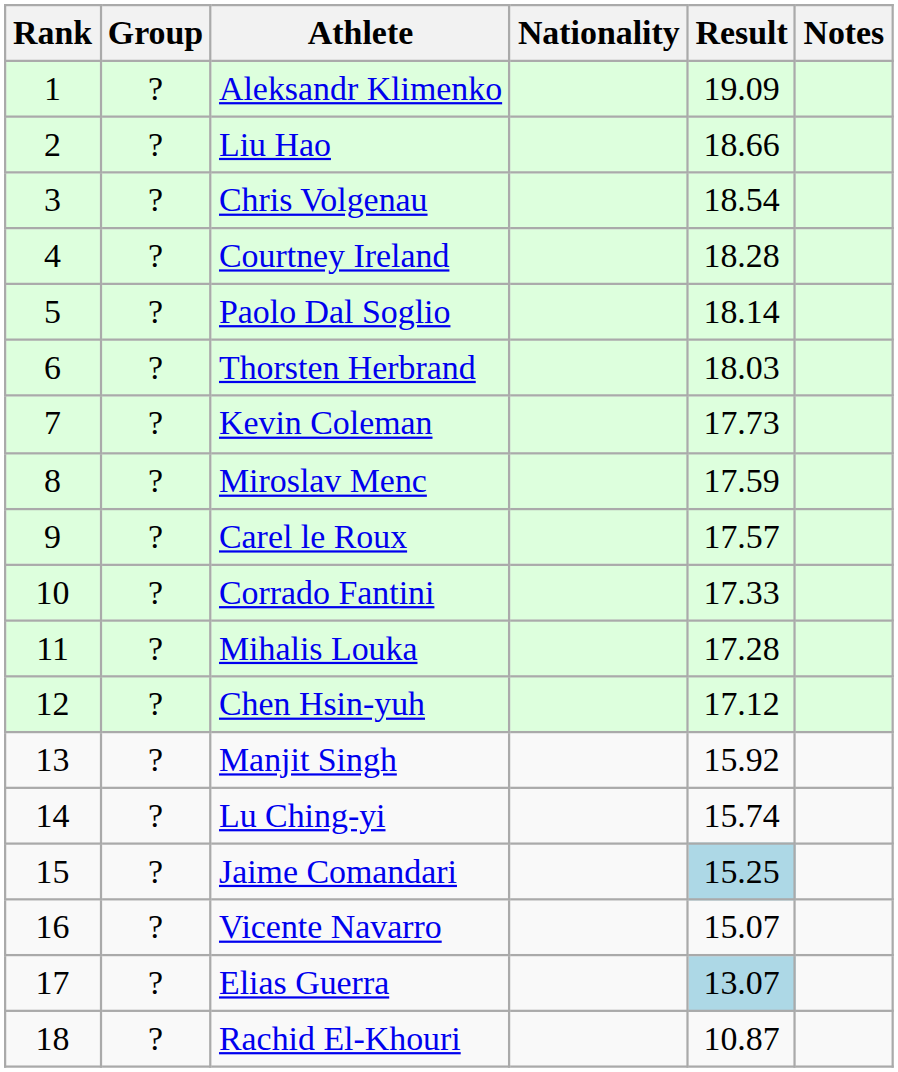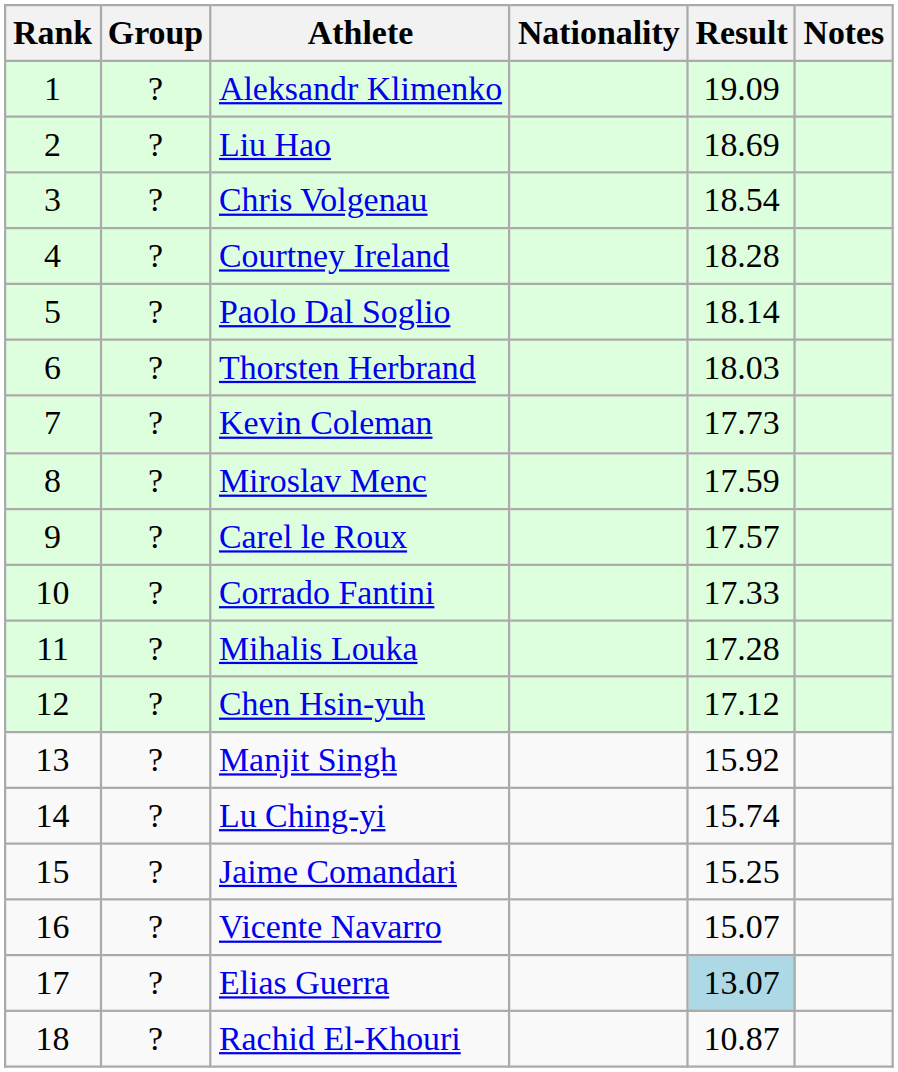Liu Hao | Result: 18.66 -> 18.69
Jaime Comandari | Result: lightblue background -> no background
